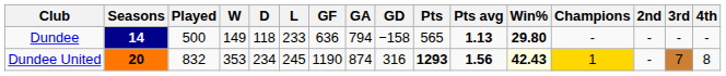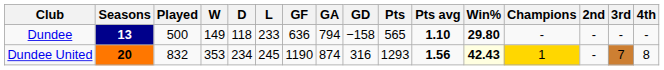Dundee | Seasons: 14 -> 13
Dundee | Pts avg: 1.13 -> 1.10
Dundee United | Pts: bold -> normal
